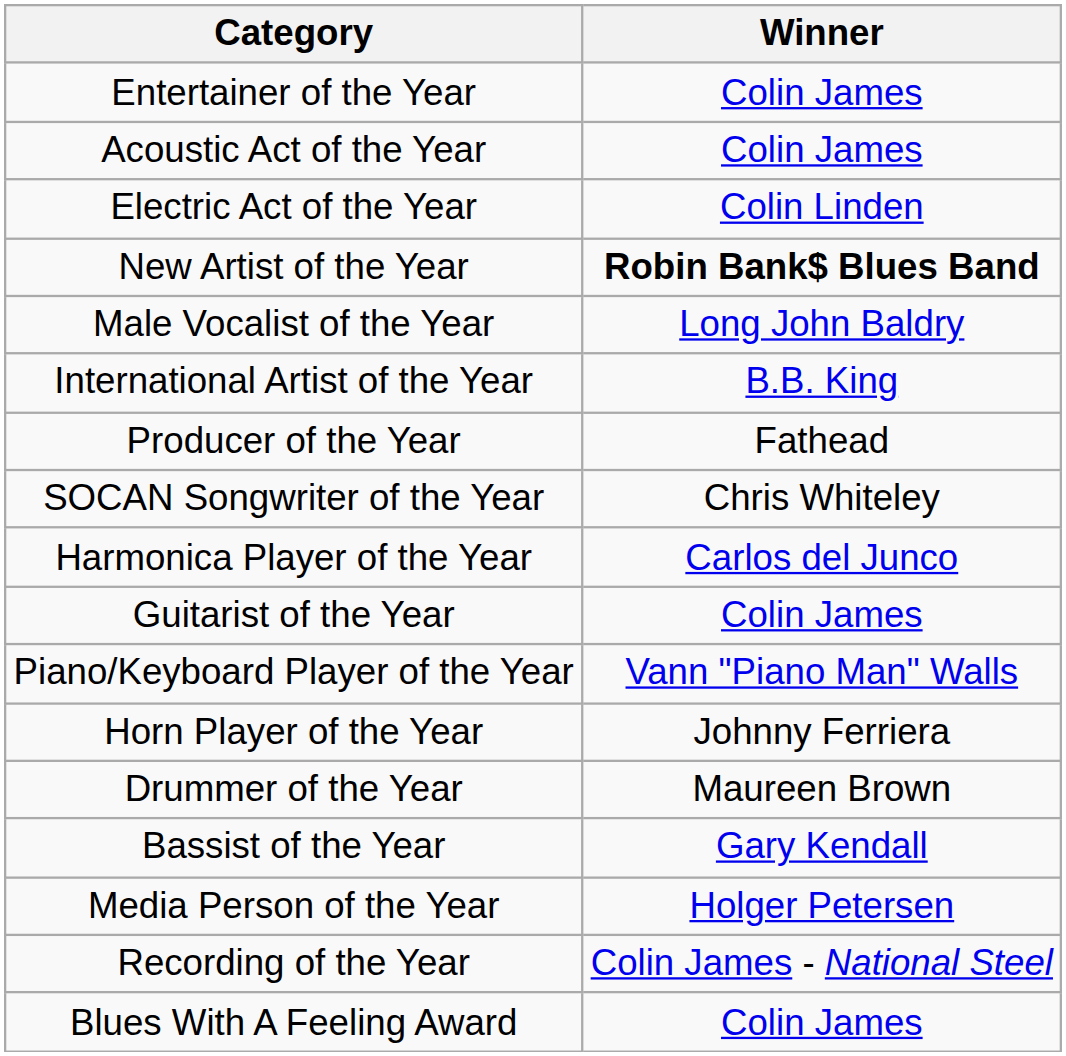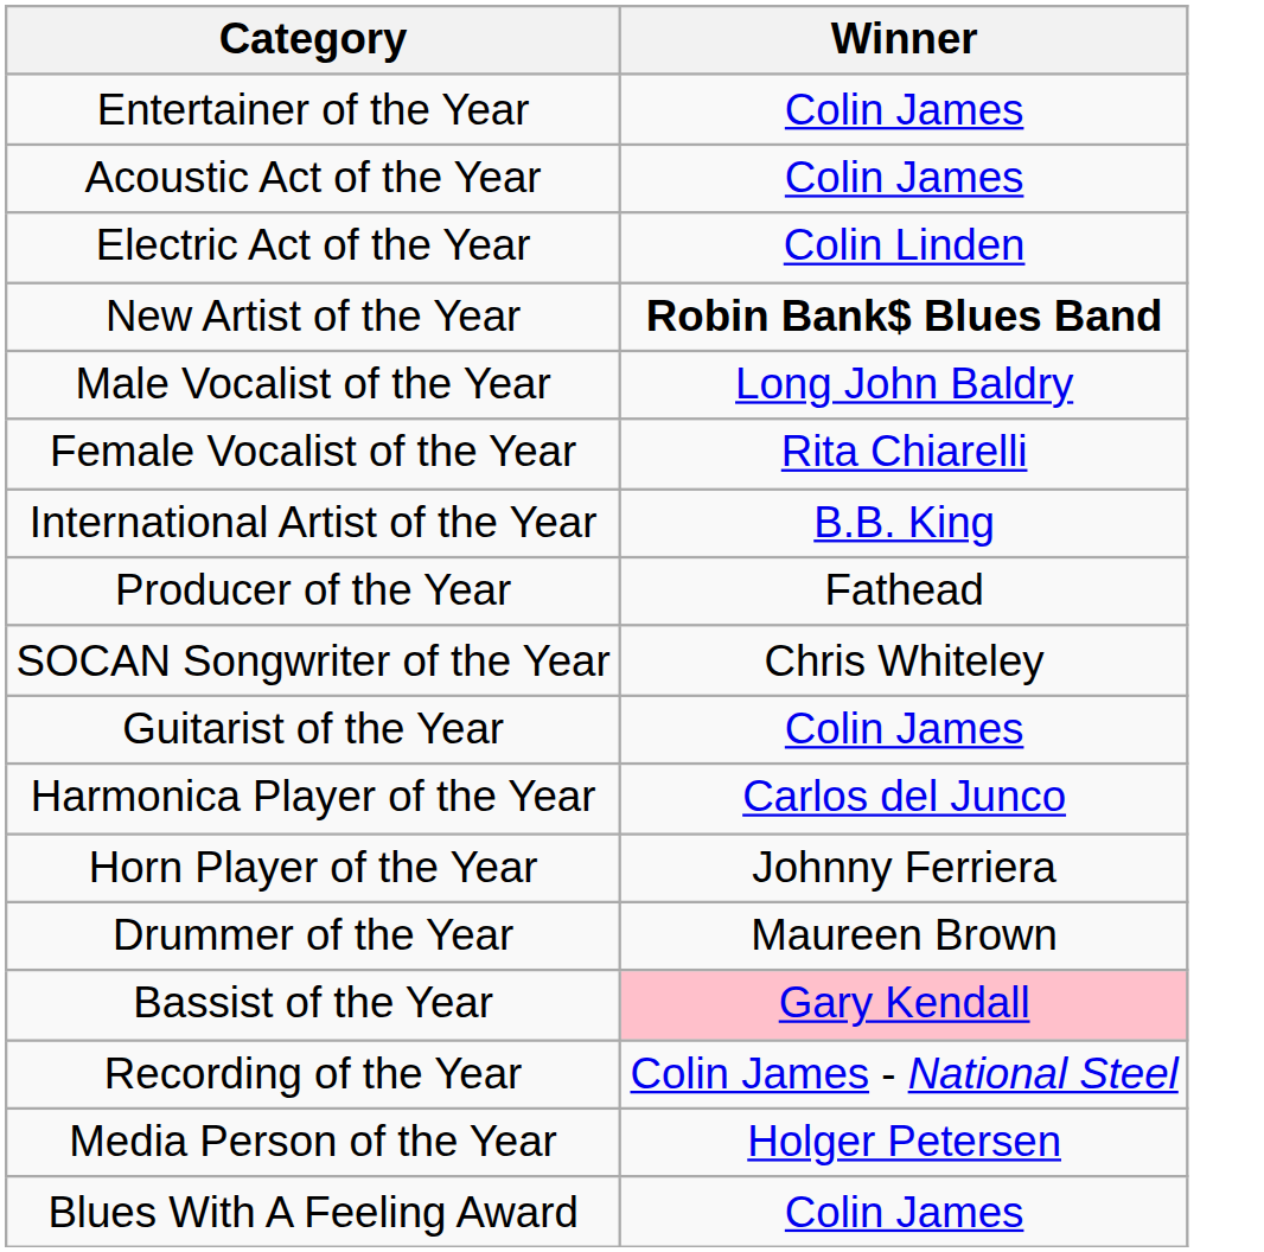+ row: Female Vocalist of the Year | Rita Chiarelli
rows swapped: Guitarist of the Year <-> Harmonica Player of the Year
- row: Piano/Keyboard Player of the Year | Vann "Piano Man" Walls
Bassist of the Year | Winner: no background -> pink background
rows swapped: Recording of the Year <-> Media Person of the Year
